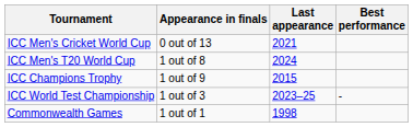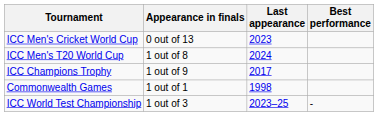ICC Men's Cricket World Cup | Last appearance: 2021 -> 2023
ICC Champions Trophy | Last appearance: 2015 -> 2017
rows swapped: ICC World Test Championship <-> Commonwealth Games
